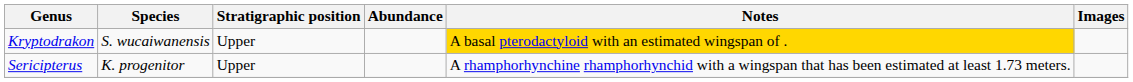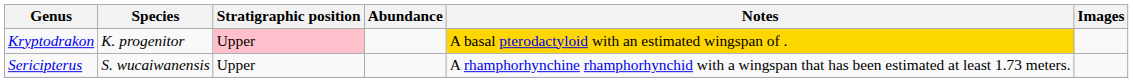Kryptodrakon | Species: S. wucaiwanensis -> K. progenitor
Kryptodrakon | Stratigraphic position: no background -> pink background
Sericipterus | Species: K. progenitor -> S. wucaiwanensis
